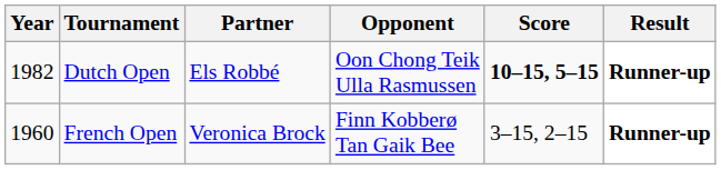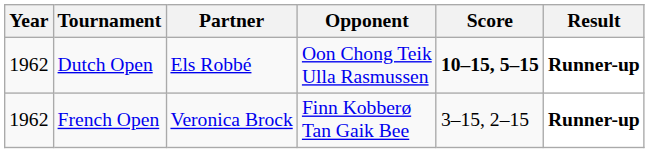Dutch Open | Year: 1982 -> 1962
French Open | Year: 1960 -> 1962
